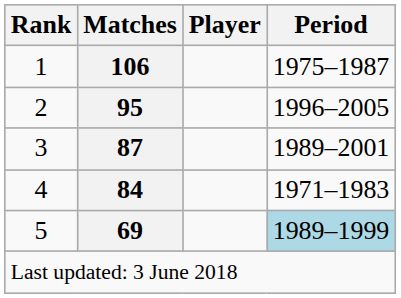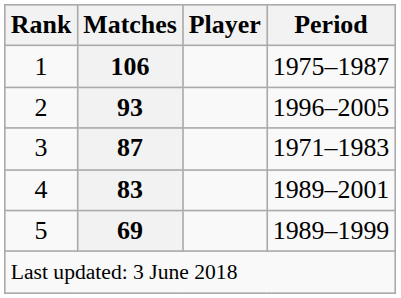2 | Matches: 95 -> 93
3 | Period: 1989–2001 -> 1971–1983
4 | Matches: 84 -> 83
4 | Period: 1971–1983 -> 1989–2001
5 | Period: lightblue background -> no background
